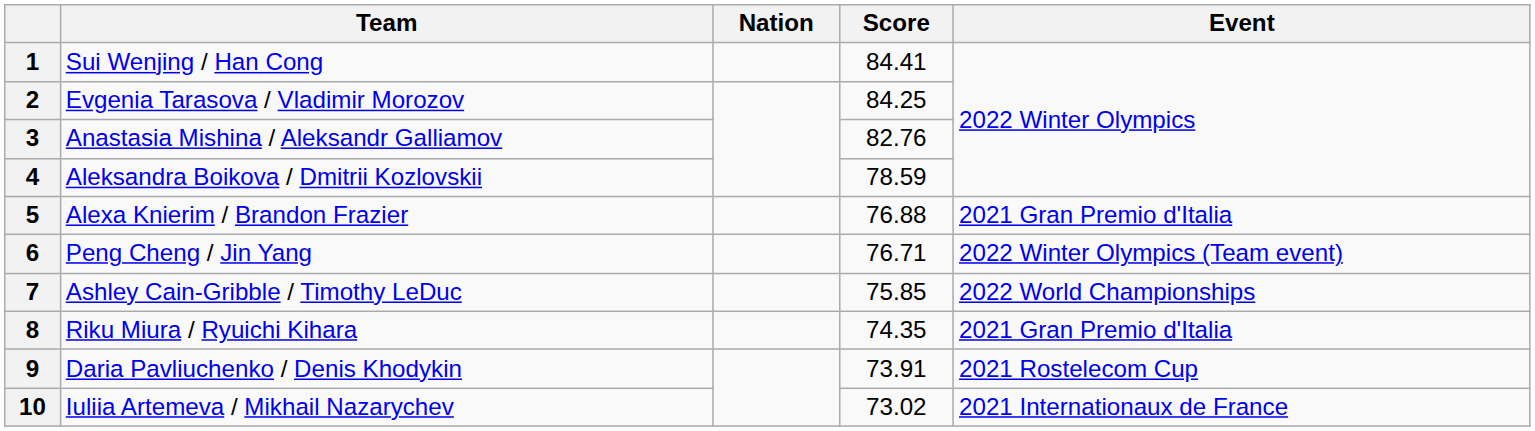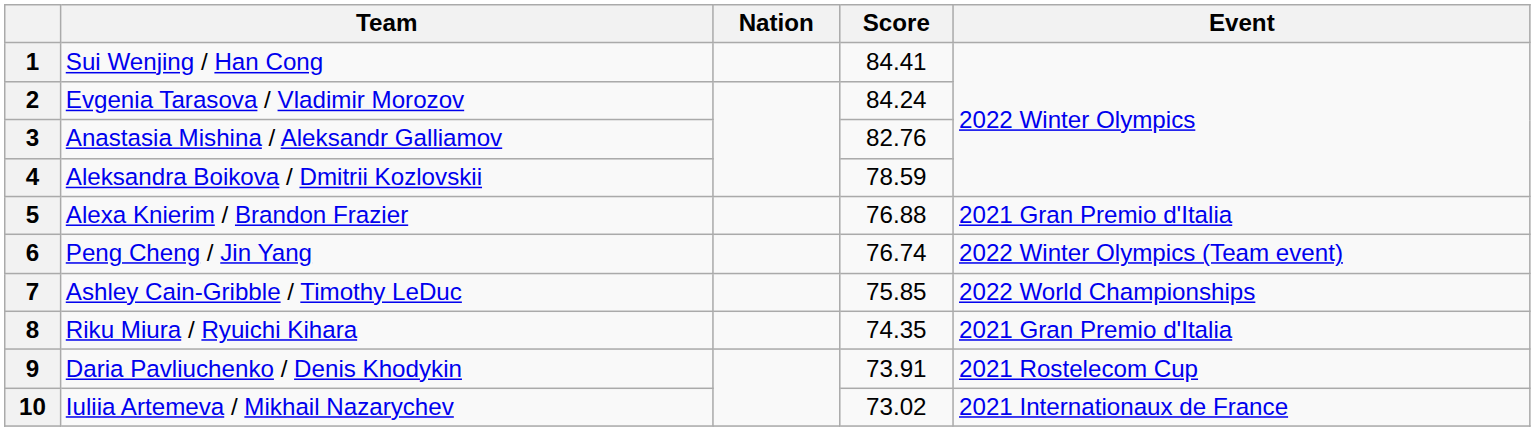2 | Score: 84.25 -> 84.24
6 | Score: 76.71 -> 76.74
